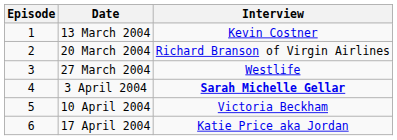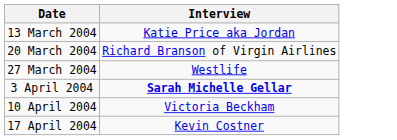- column: Episode | 1 | 2 | 3 | 4 | 5 | 6
13 March 2004 | Interview: Kevin Costner -> Katie Price aka Jordan
17 April 2004 | Interview: Katie Price aka Jordan -> Kevin Costner
